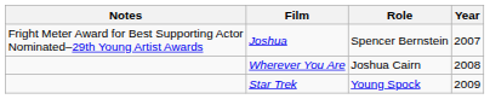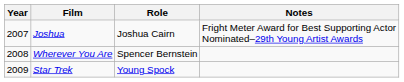columns swapped: Year <-> Notes
Joshua | Role: Spencer Bernstein -> Joshua Cairn
Wherever You Are | Role: Joshua Cairn -> Spencer Bernstein
